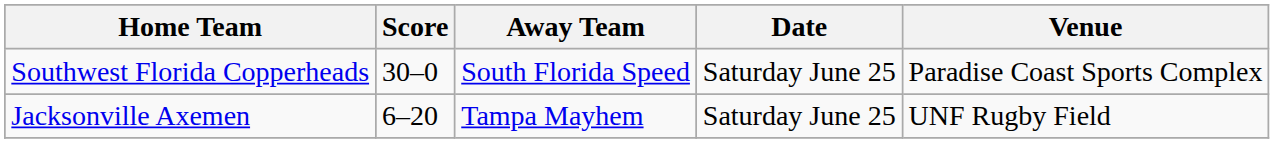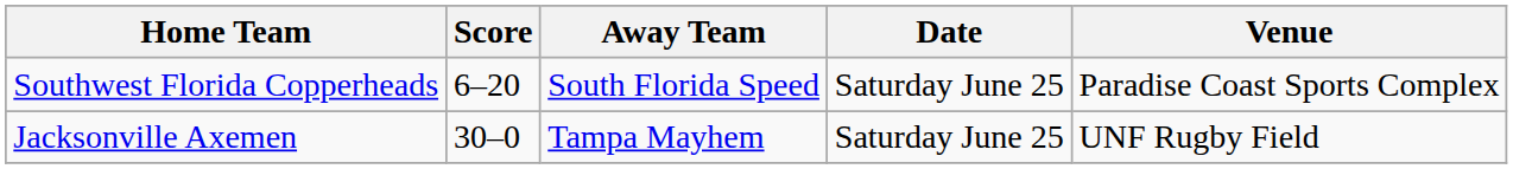Southwest Florida Copperheads | Score: 30–0 -> 6–20
Jacksonville Axemen | Score: 6–20 -> 30–0
